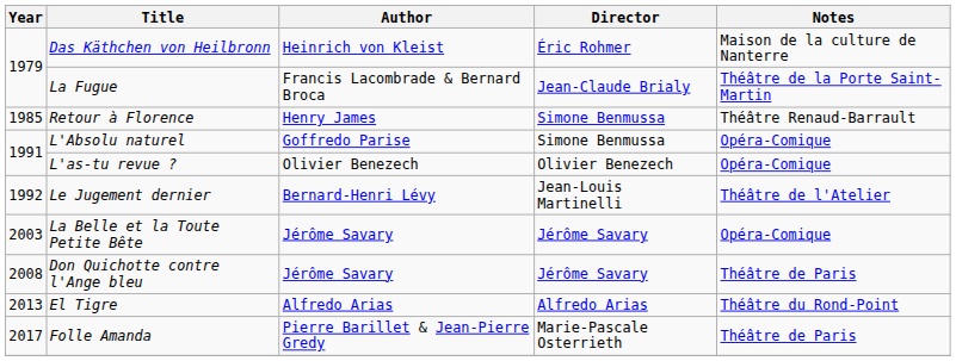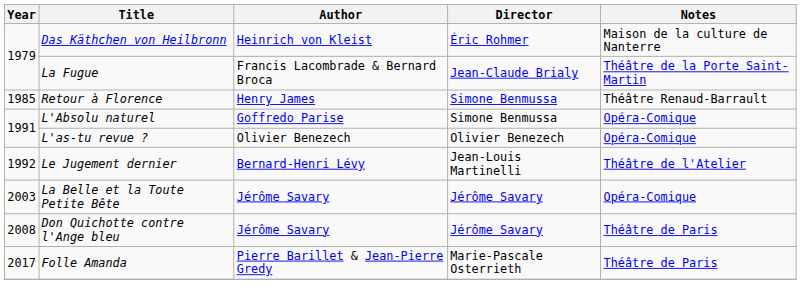- row: 2013 | El Tigre | Alfredo Arias | Alfredo Arias | Théâtre du Rond-Point
